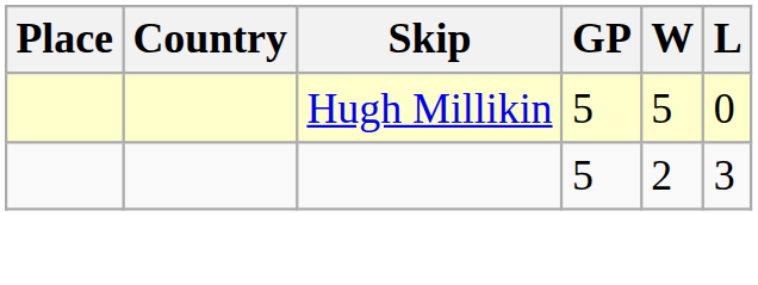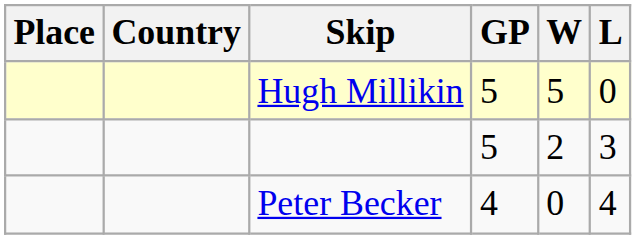+ row: Peter Becker | 4 | 0 | 4
